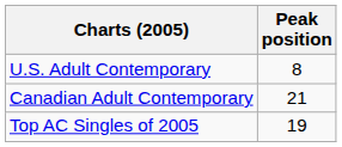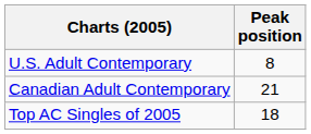Top AC Singles of 2005 | Peak position: 19 -> 18
